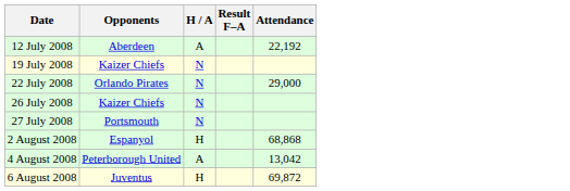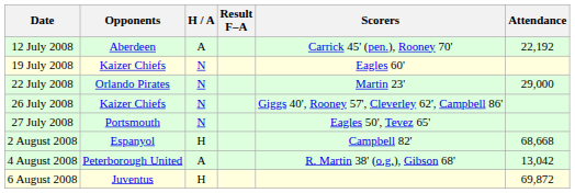+ column: Scorers | Carrick 45' (pen.), Rooney 70' | Eagles 60' | Martin 23' | Giggs 40', Rooney 57', Cleverley 62', Campbell 86' | Eagles 50', Tevez 65' | Campbell 82' | R. Martin 38' (o.g.), Gibson 68'
2 August 2008 | Attendance: 68,868 -> 68,668
